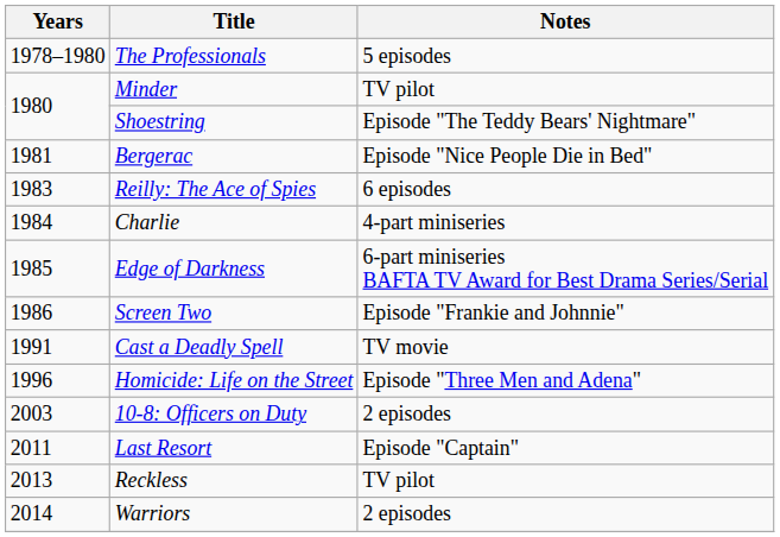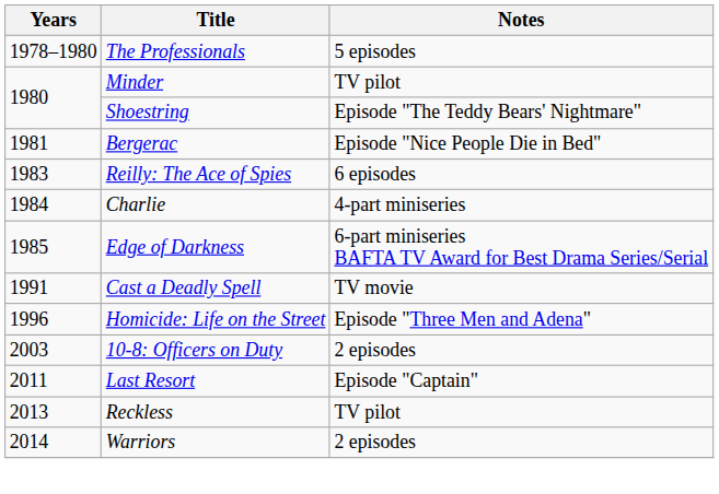- row: 1986 | Screen Two | Episode "Frankie and Johnnie"
